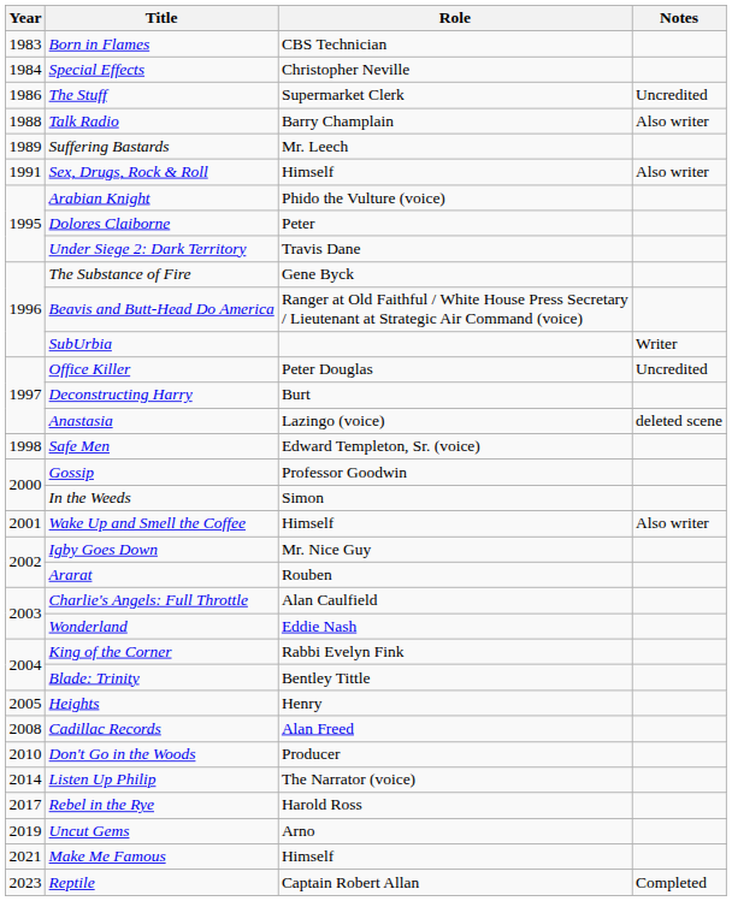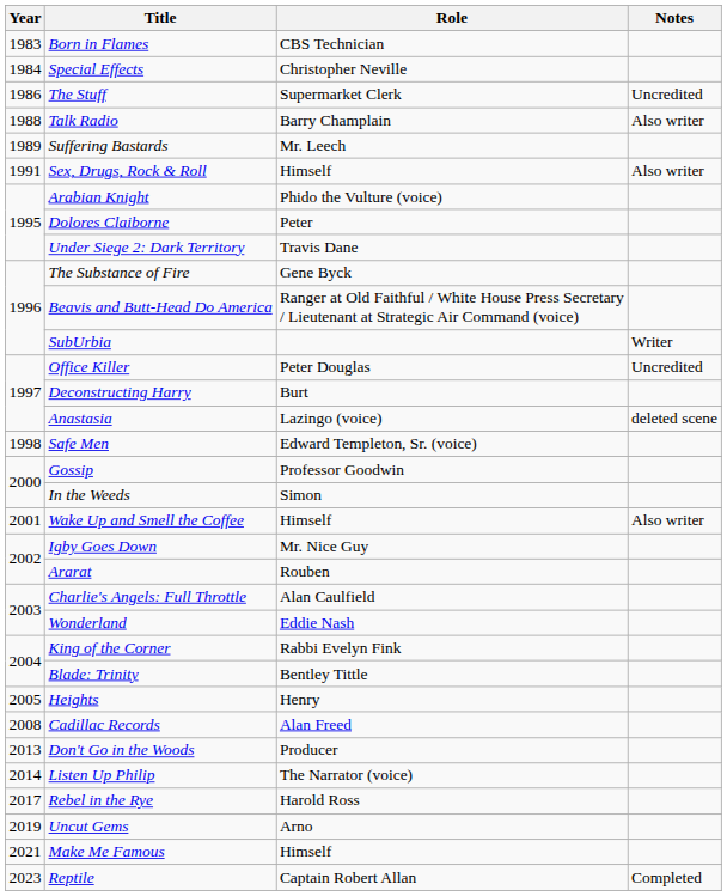Don't Go in the Woods | Year: 2010 -> 2013
